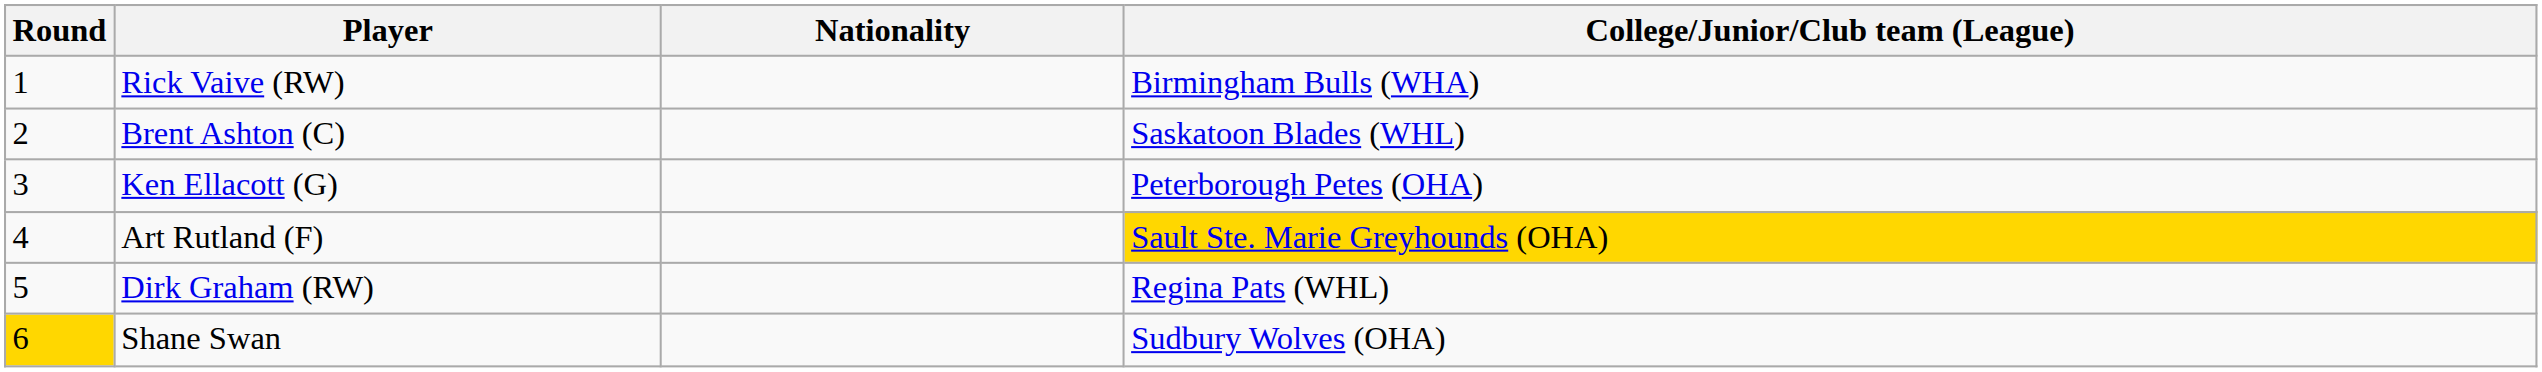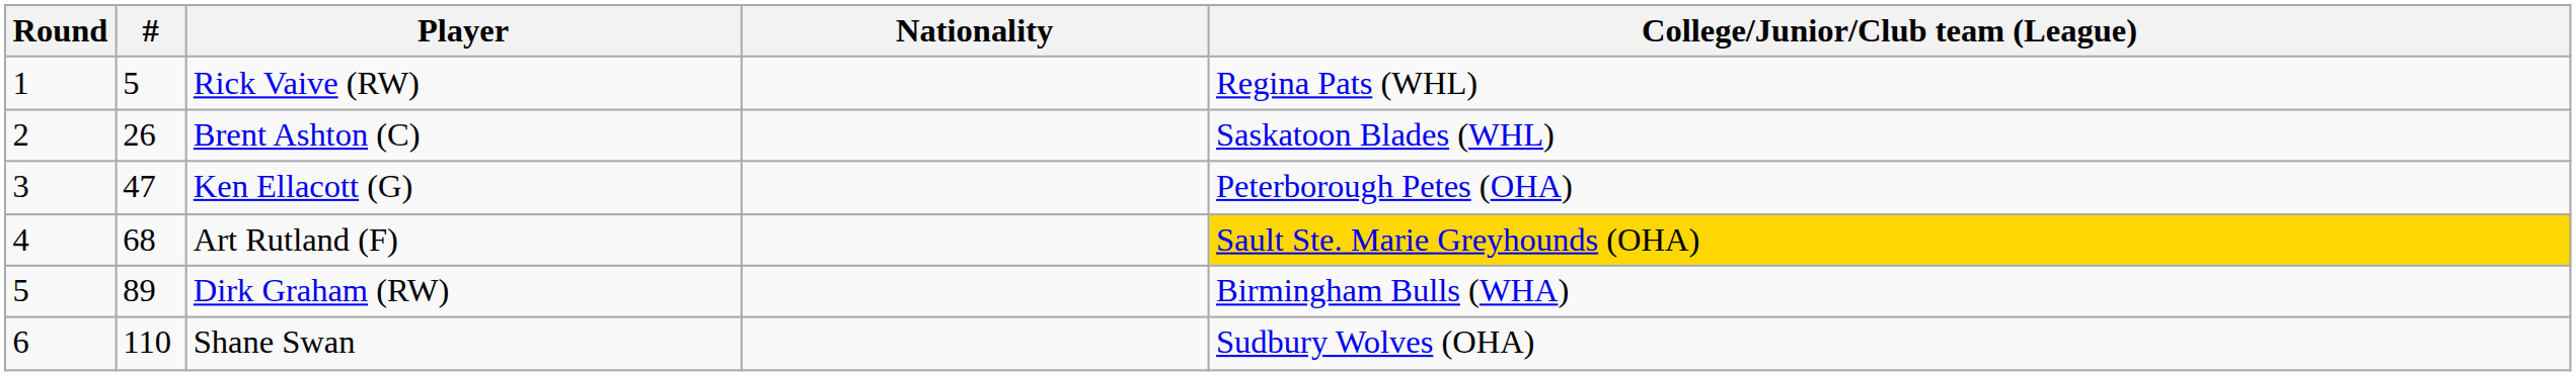+ column: # | 5 | 26 | 47 | 68 | 89 | 110
Rick Vaive (RW) | College/Junior/Club team (League): Birmingham Bulls (WHA) -> Regina Pats (WHL)
Dirk Graham (RW) | College/Junior/Club team (League): Regina Pats (WHL) -> Birmingham Bulls (WHA)
Shane Swan | Round: gold background -> no background
